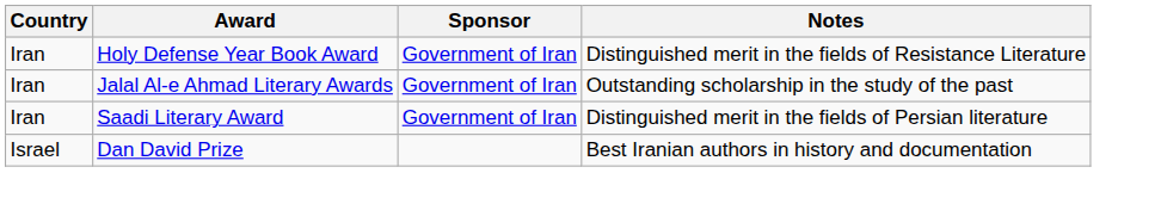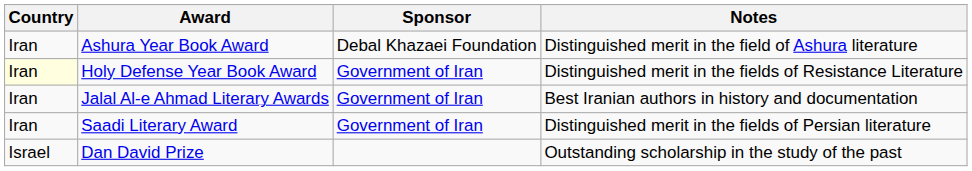+ row: Iran | Ashura Year Book Award | Debal Khazaei Foundation | Distinguished merit in the field of Ashura literature
Holy Defense Year Book Award | Country: no background -> lightyellow background
Jalal Al-e Ahmad Literary Awards | Notes: Outstanding scholarship in the study of the past -> Best Iranian authors in history and documentation
Dan David Prize | Notes: Best Iranian authors in history and documentation -> Outstanding scholarship in the study of the past
